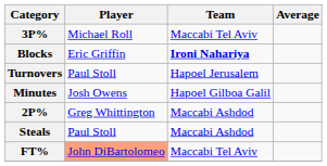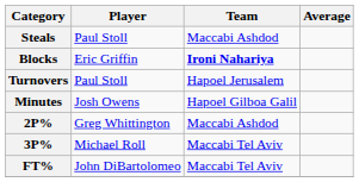rows swapped: Steals <-> 3P%
FT% | Player: lightsalmon background -> no background
